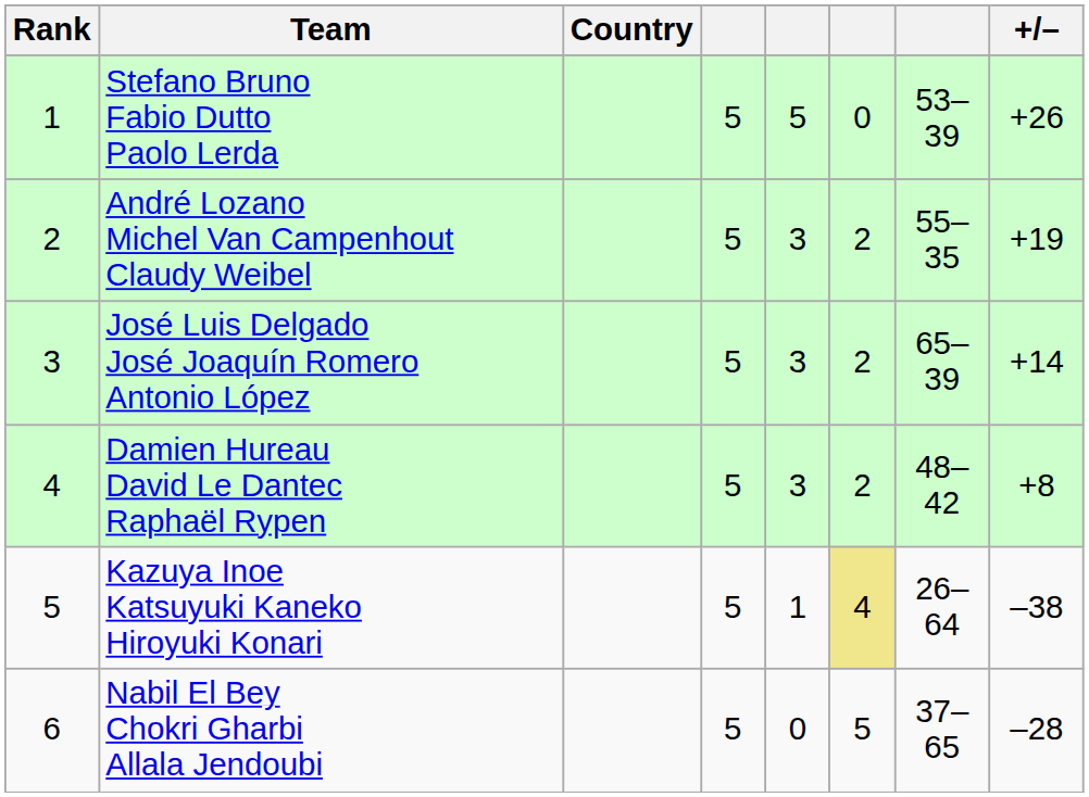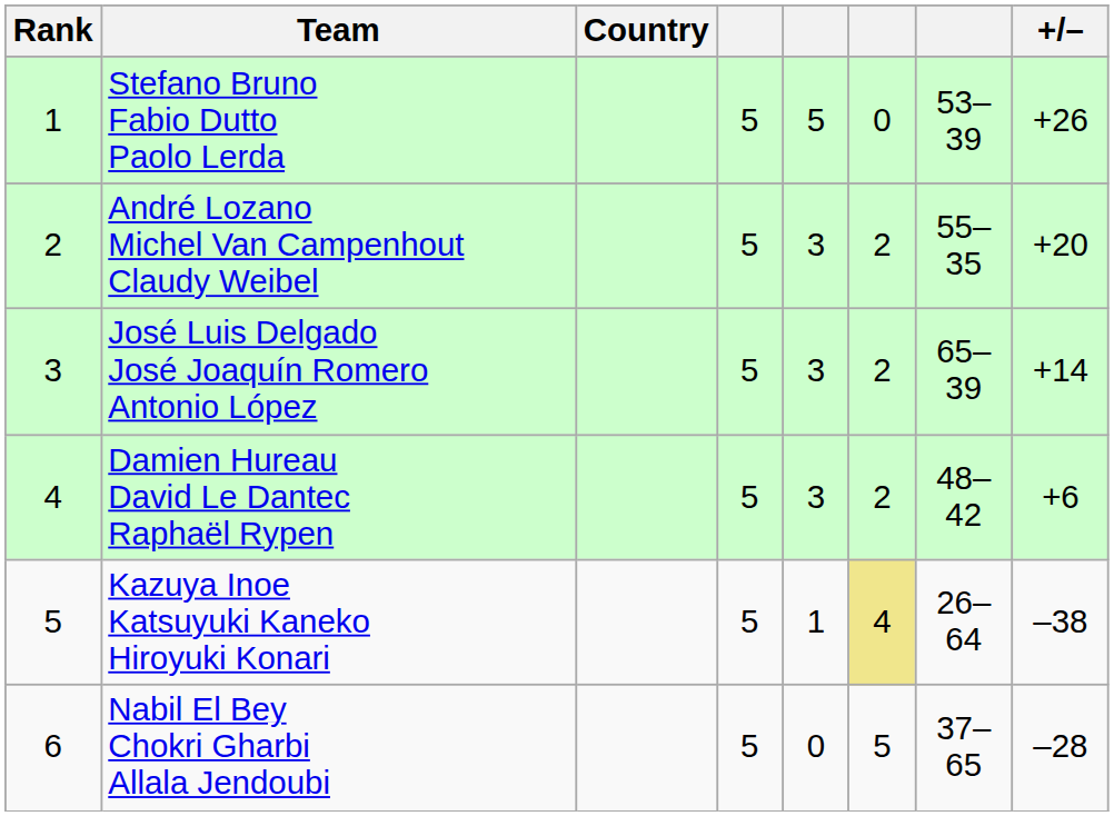André Lozano Michel Van Campenhout Claudy Weibel | +/–: +19 -> +20
Damien Hureau David Le Dantec Raphaël Rypen | +/–: +8 -> +6
